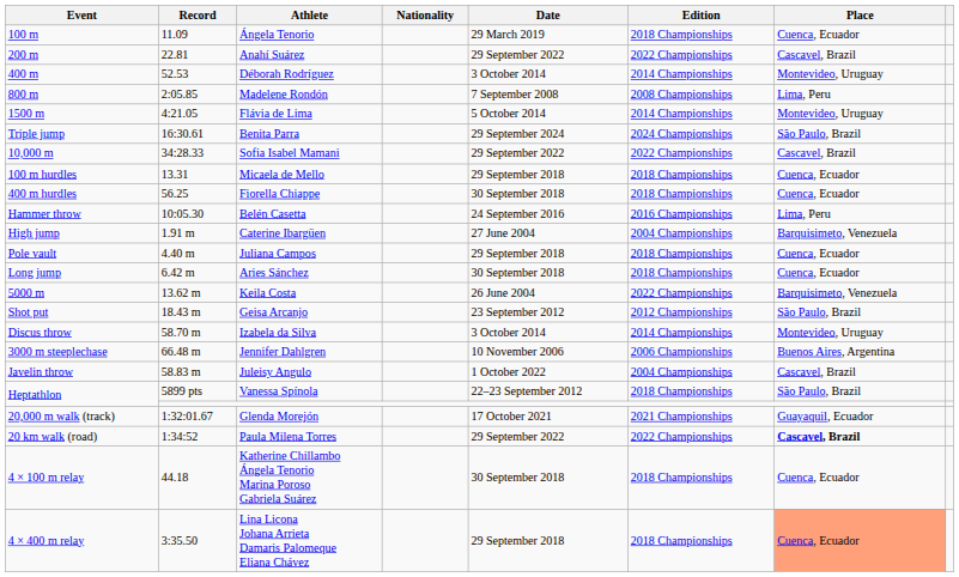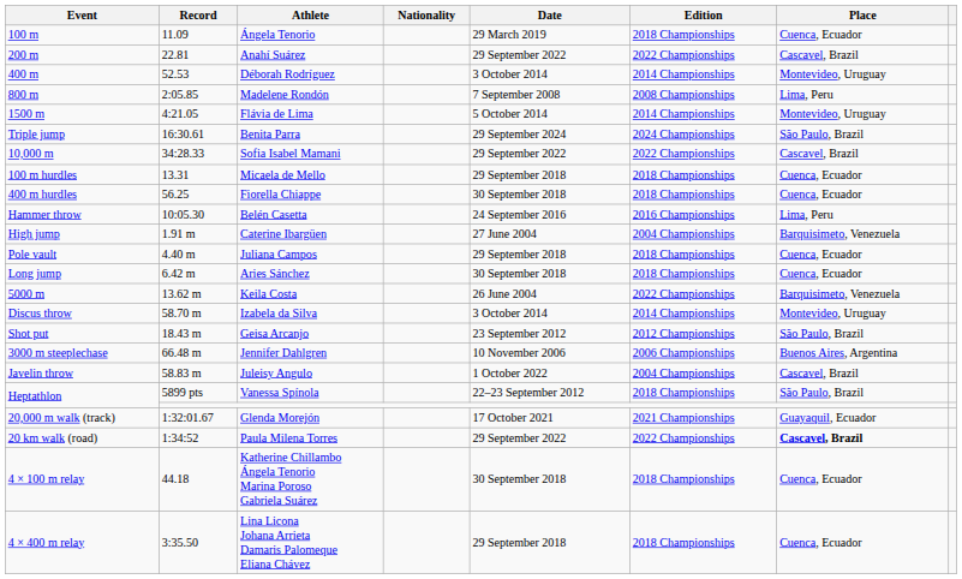rows swapped: Geisa Arcanjo <-> Izabela da Silva
Lina Licona Johana Arrieta Damaris Palomeque Eliana Chávez | Place: lightsalmon background -> no background
